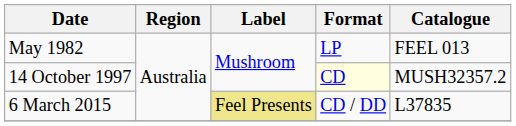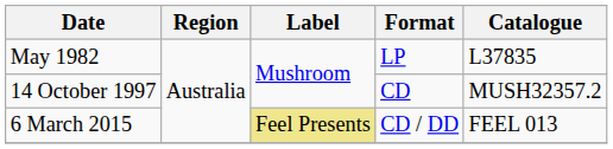May 1982 | Catalogue: FEEL 013 -> L37835
14 October 1997 | Format: lightyellow background -> no background
6 March 2015 | Catalogue: L37835 -> FEEL 013
